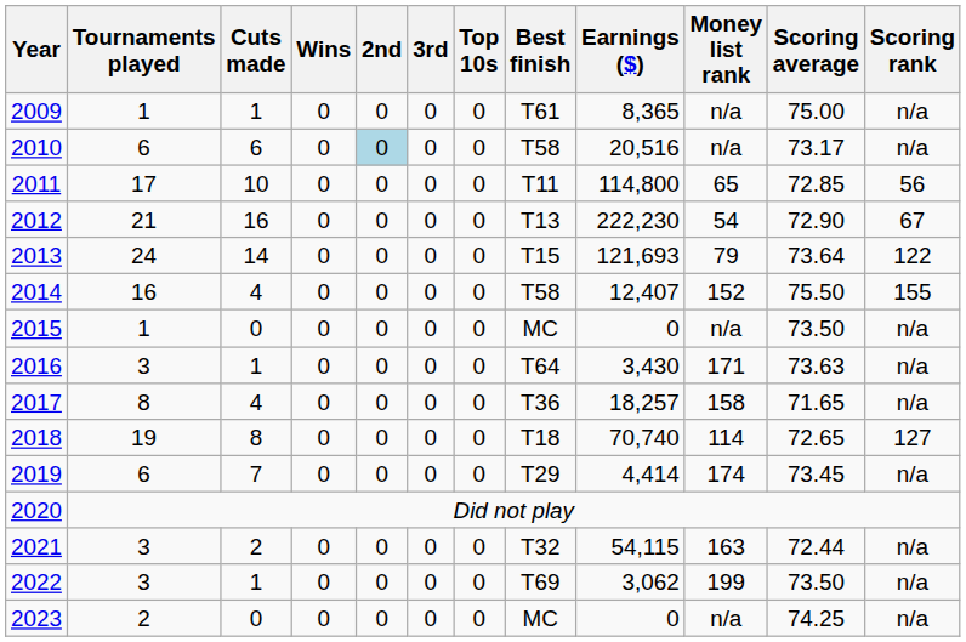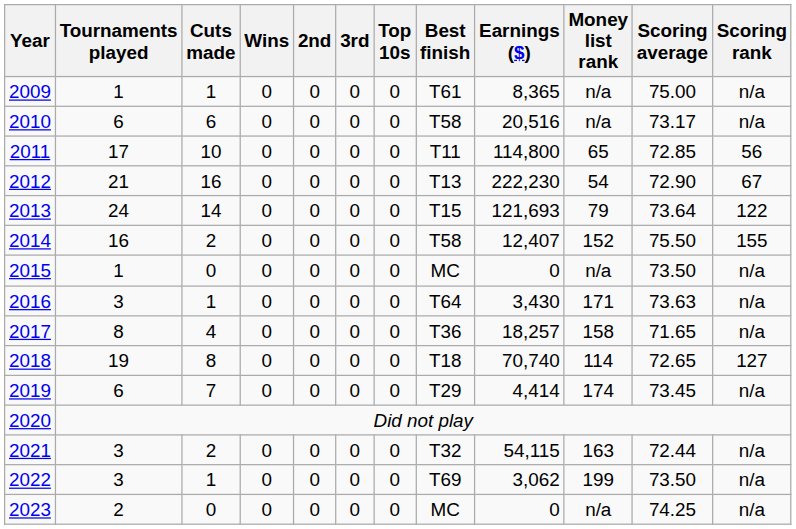2010 | 2nd: lightblue background -> no background
2014 | Cuts made: 4 -> 2
